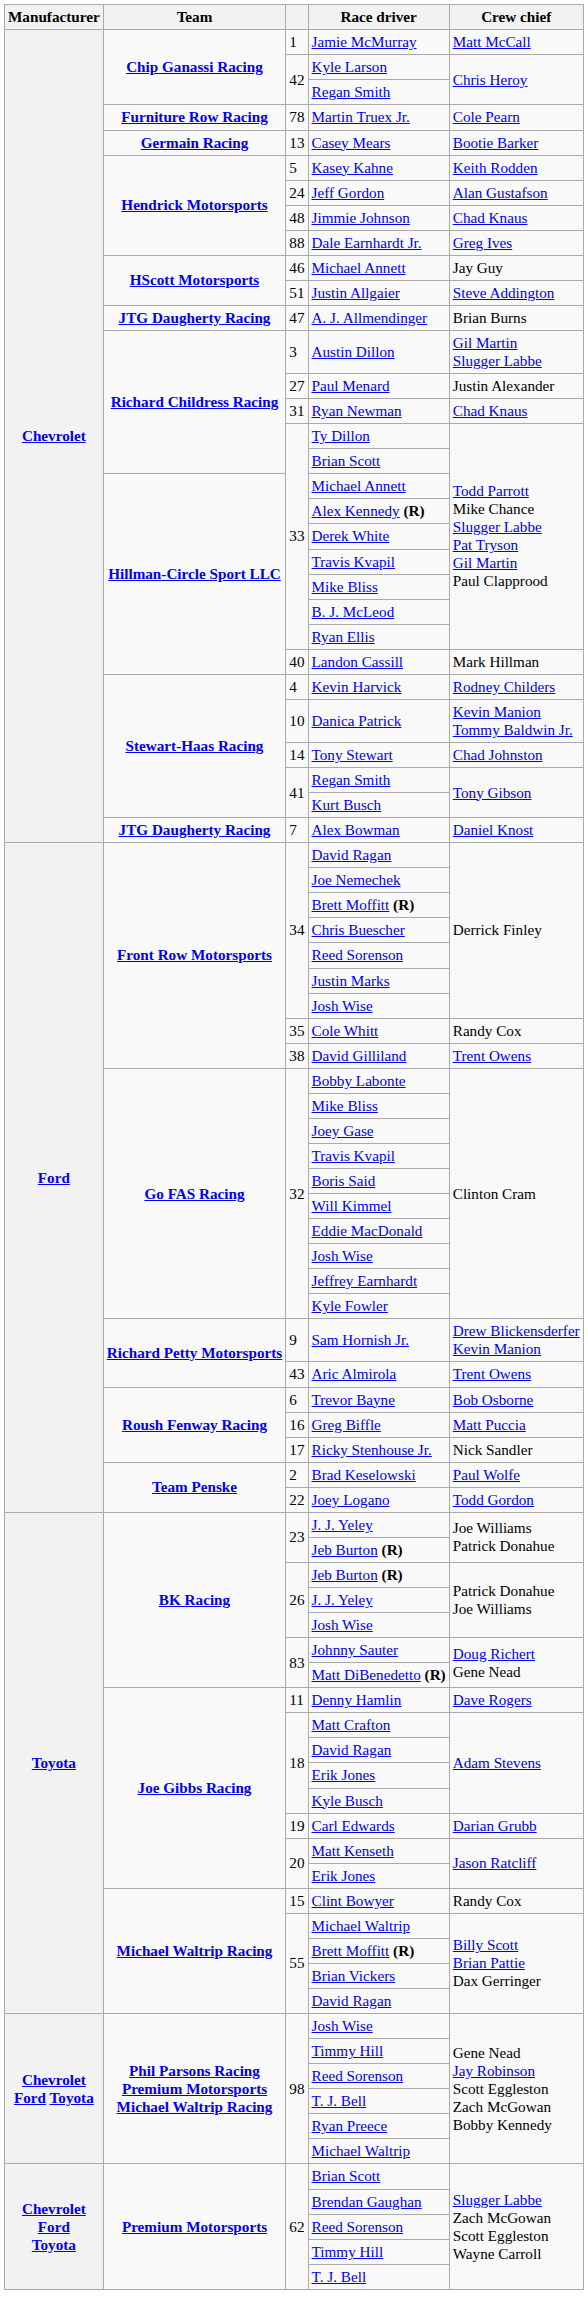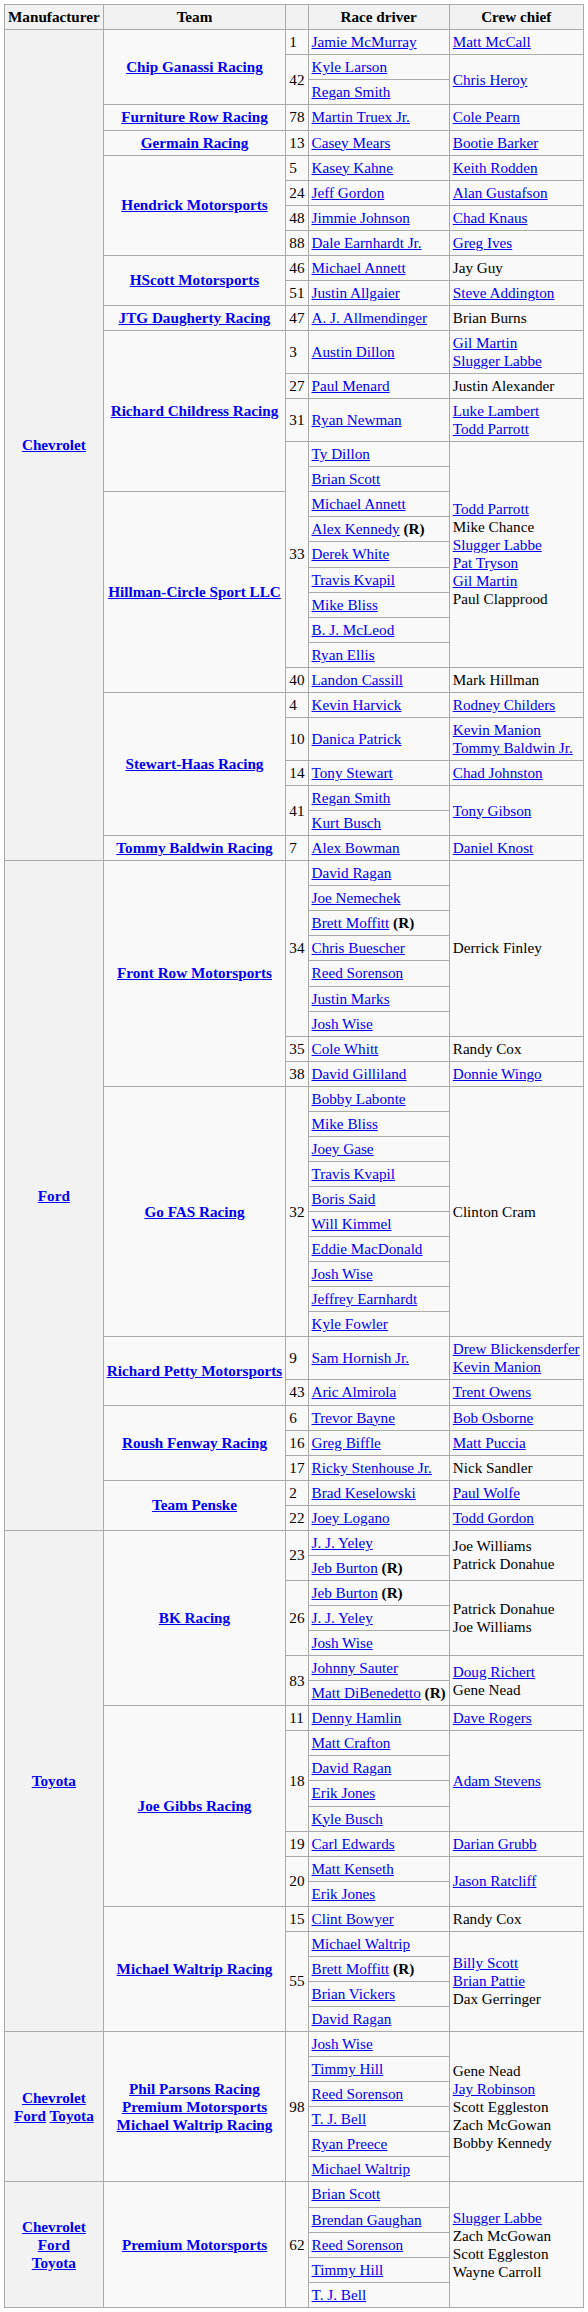Ryan Newman | Crew chief: Chad Knaus -> Luke Lambert Todd Parrott
Alex Bowman | Team: JTG Daugherty Racing -> Tommy Baldwin Racing
David Gilliland | Crew chief: Trent Owens -> Donnie Wingo
